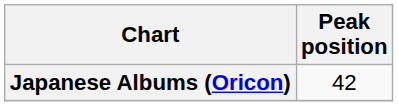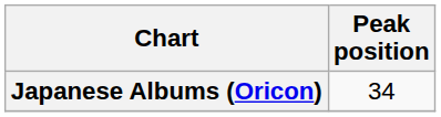Japanese Albums (Oricon) | Peak position: 42 -> 34
